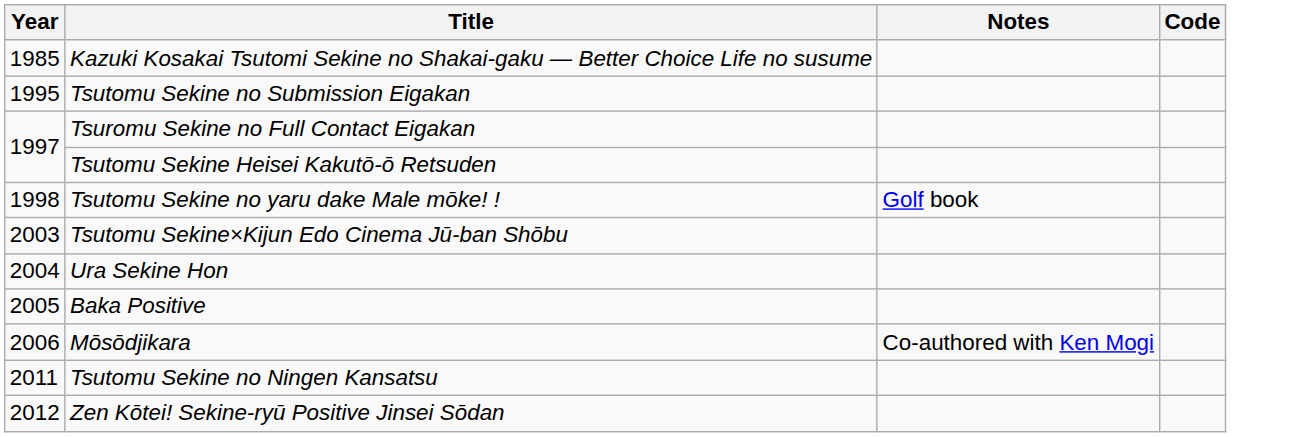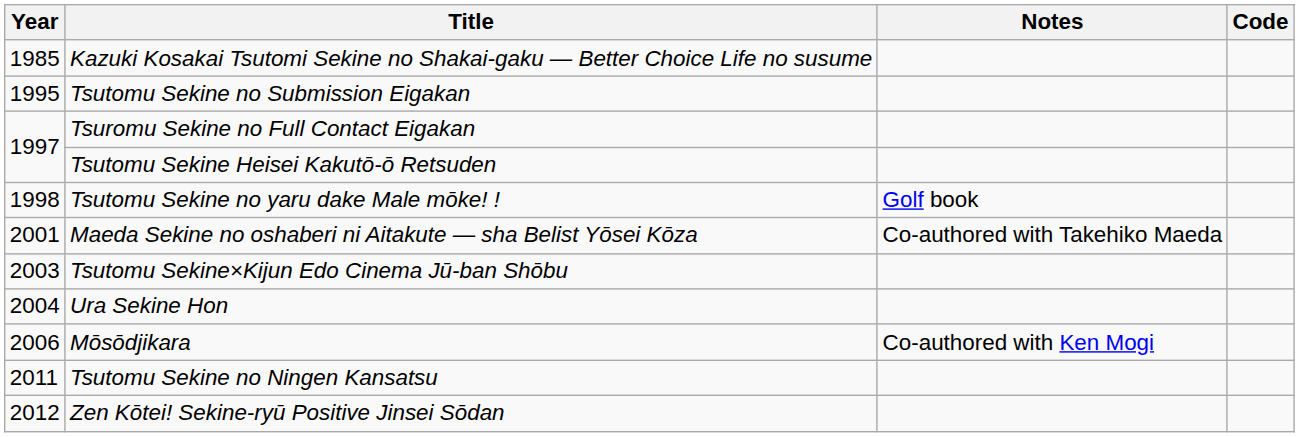+ row: 2001 | Maeda Sekine no oshaberi ni Aitakute ― sha Belist Yōsei Kōza | Co-authored with Takehiko Maeda
- row: 2005 | Baka Positive
